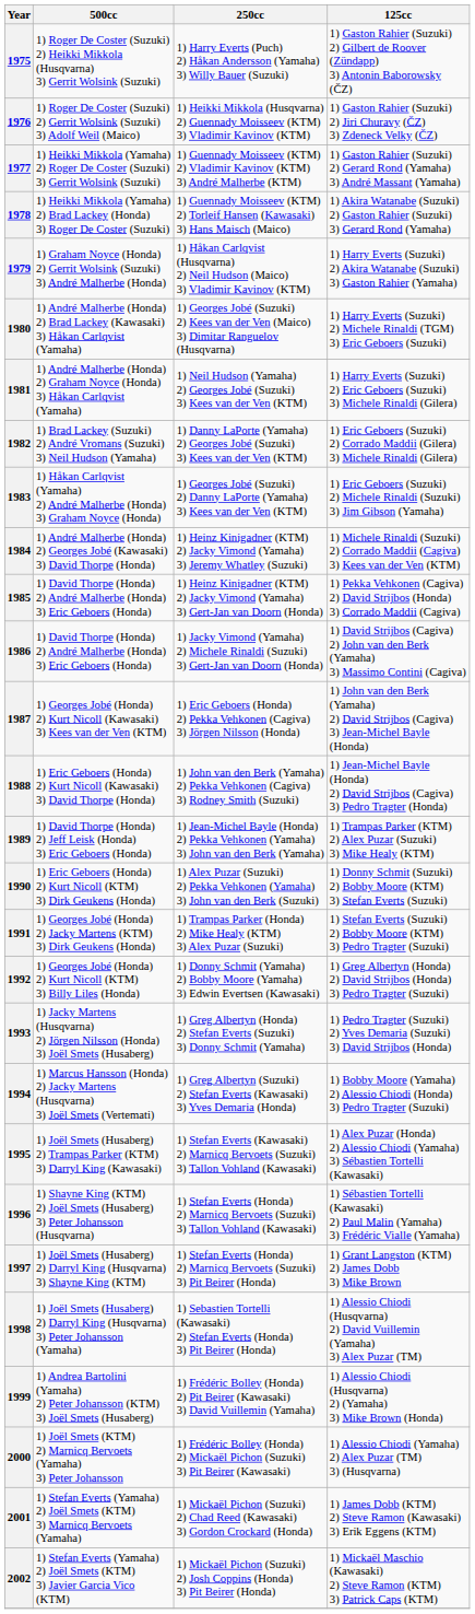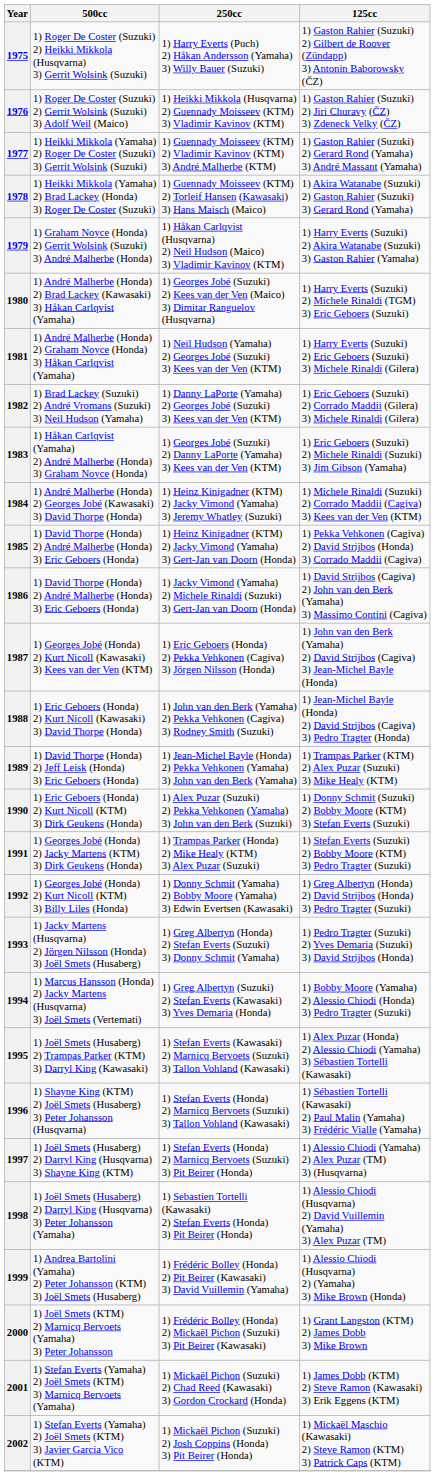1997 | 125cc: 1) Grant Langston (KTM) 2) James Dobb 3) Mike Brown -> 1) Alessio Chiodi (Yamaha) 2) Alex Puzar (TM) 3) (Husqvarna)
2000 | 125cc: 1) Alessio Chiodi (Yamaha) 2) Alex Puzar (TM) 3) (Husqvarna) -> 1) Grant Langston (KTM) 2) James Dobb 3) Mike Brown
